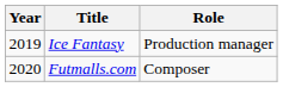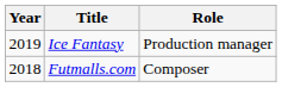Futmalls.com | Year: 2020 -> 2018
